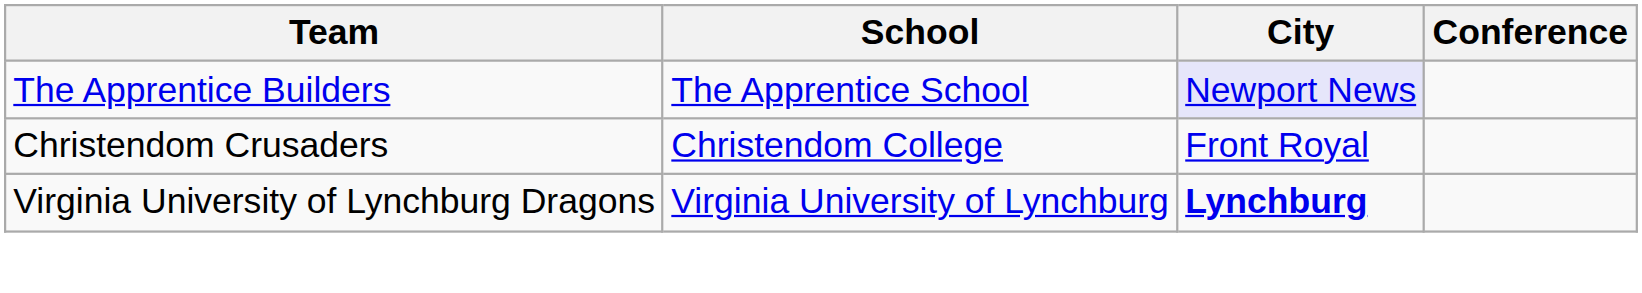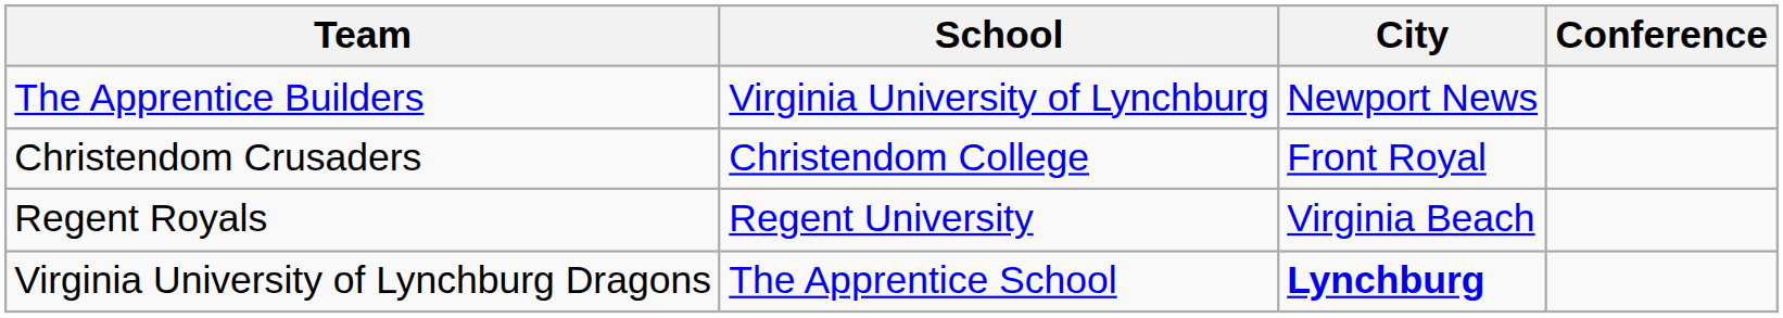The Apprentice Builders | School: The Apprentice School -> Virginia University of Lynchburg
The Apprentice Builders | City: lavender background -> no background
+ row: Regent Royals | Regent University | Virginia Beach
Virginia University of Lynchburg Dragons | School: Virginia University of Lynchburg -> The Apprentice School
